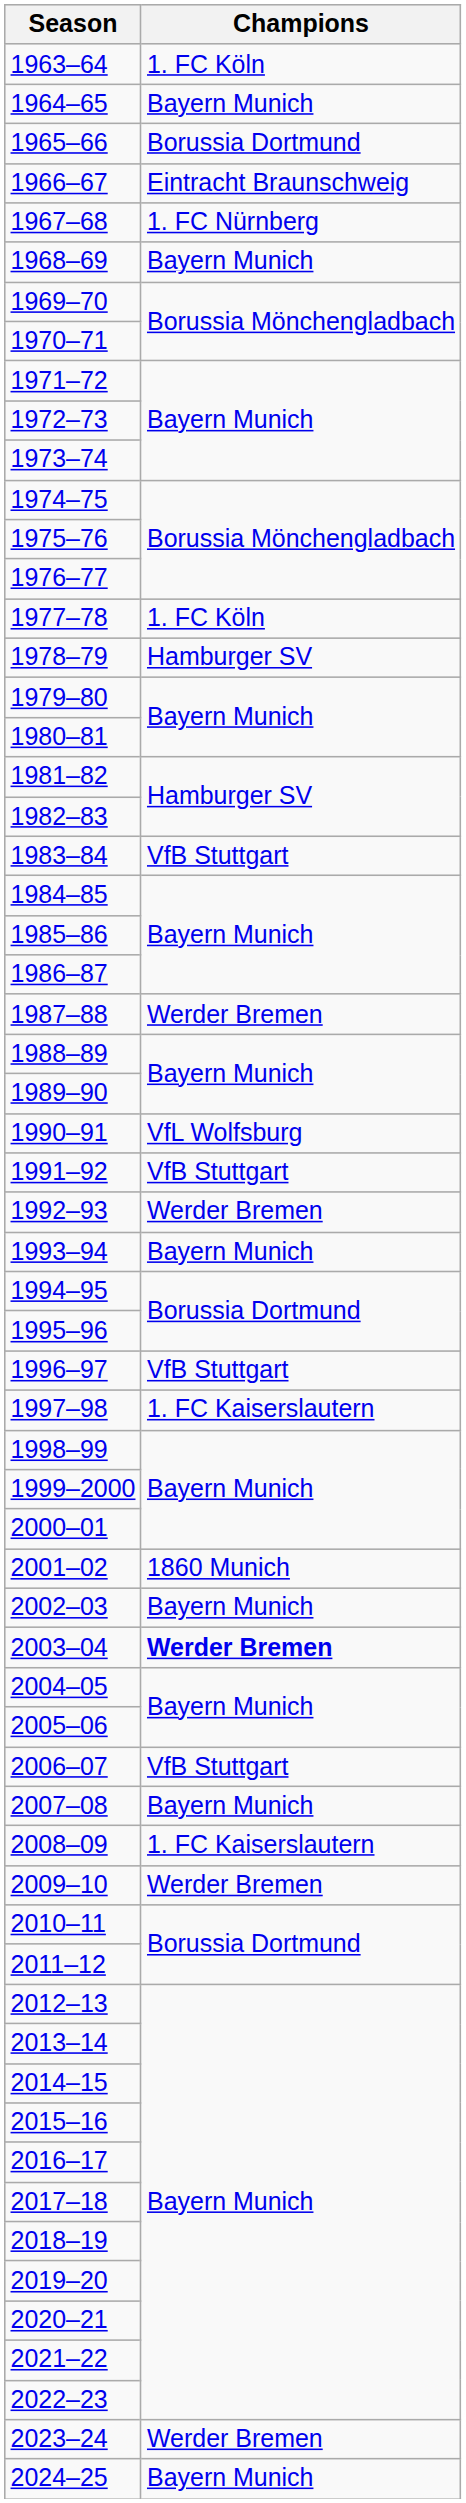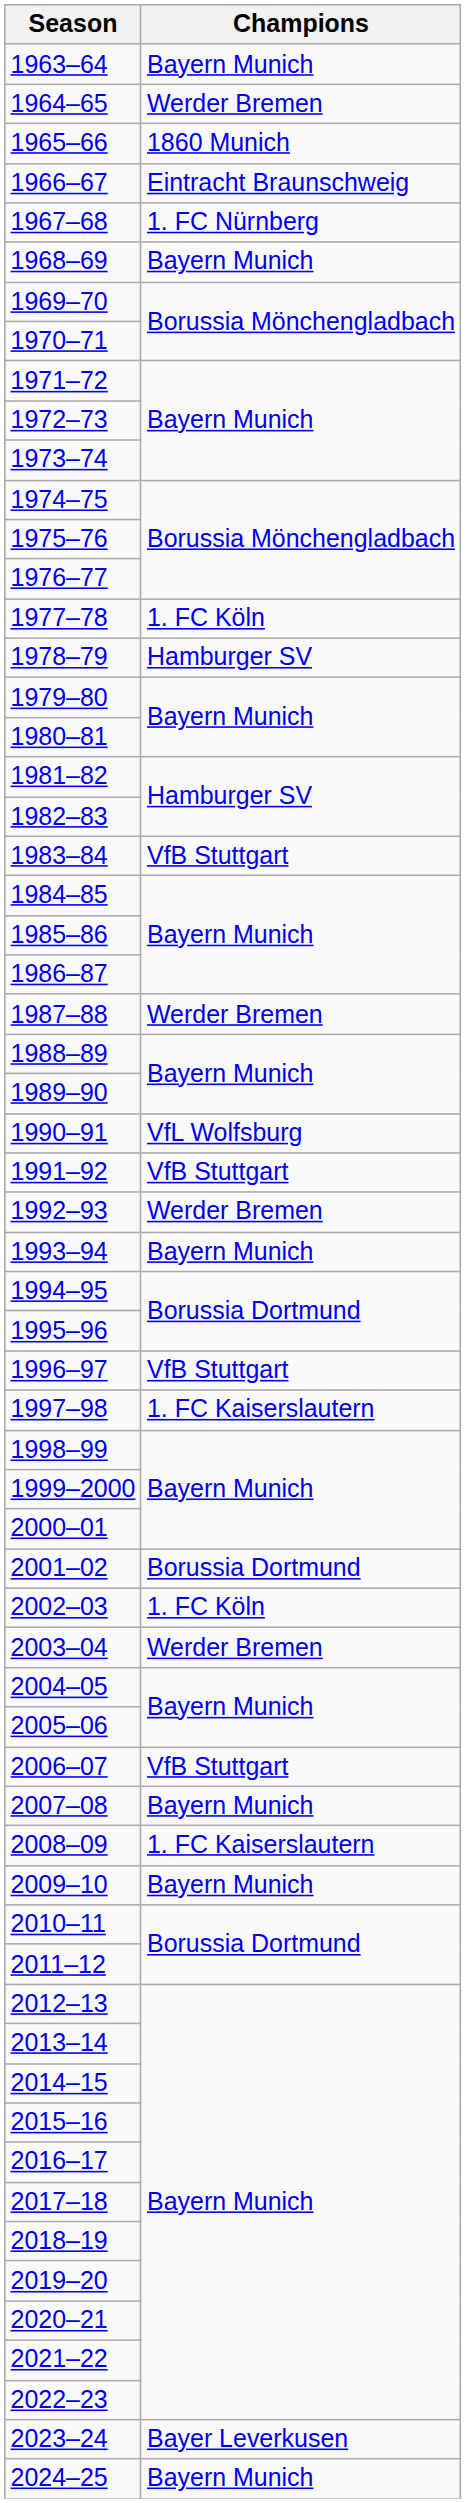1963–64 | Champions: 1. FC Köln -> Bayern Munich
1964–65 | Champions: Bayern Munich -> Werder Bremen
1965–66 | Champions: Borussia Dortmund -> 1860 Munich
2001–02 | Champions: 1860 Munich -> Borussia Dortmund
2002–03 | Champions: Bayern Munich -> 1. FC Köln
2003–04 | Champions: bold -> normal
2009–10 | Champions: Werder Bremen -> Bayern Munich
2023–24 | Champions: Werder Bremen -> Bayer Leverkusen
